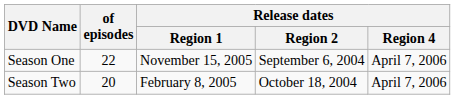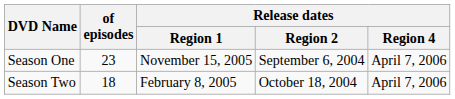Season One | of episodes: 22 -> 23
Season Two | of episodes: 20 -> 18
